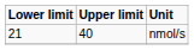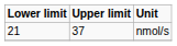nmol/s | Upper limit: 40 -> 37
